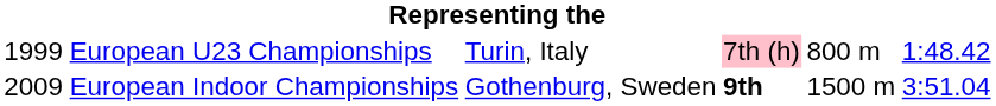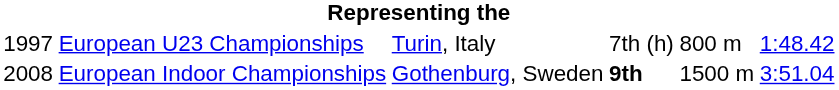European U23 Championships | column 1: 1999 -> 1997
European U23 Championships | column 4: pink background -> no background
European Indoor Championships | column 1: 2009 -> 2008
